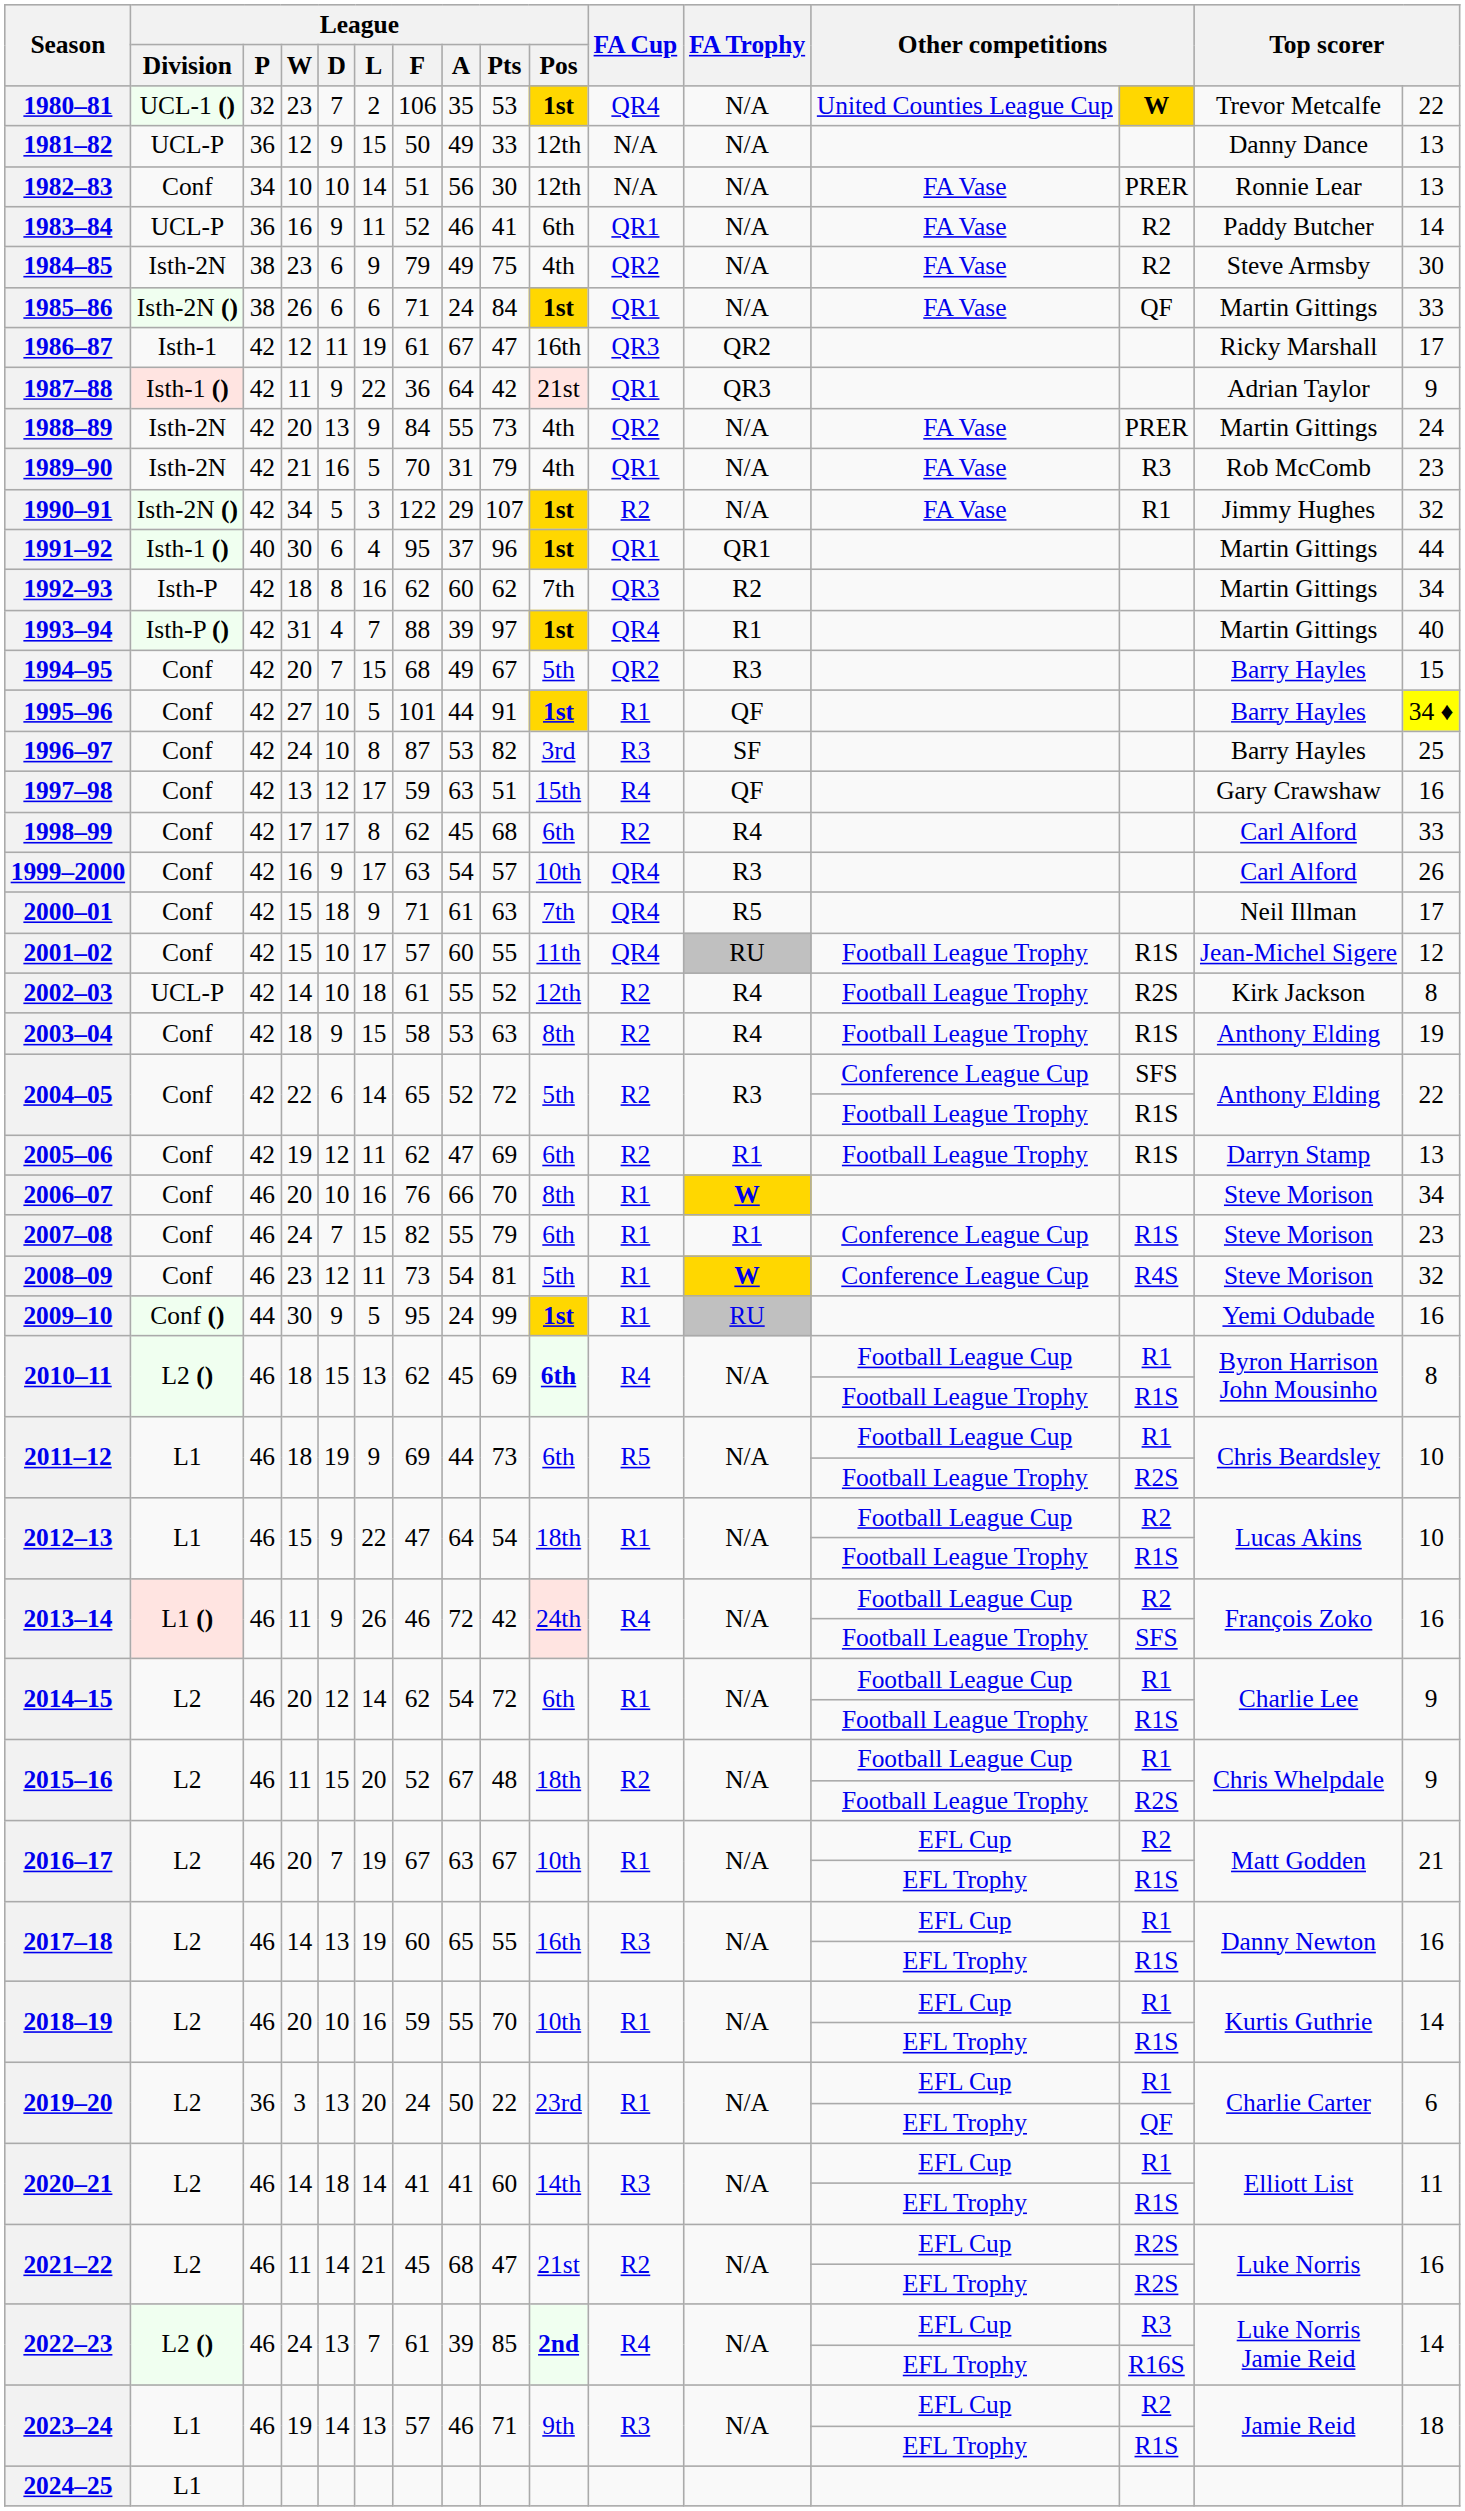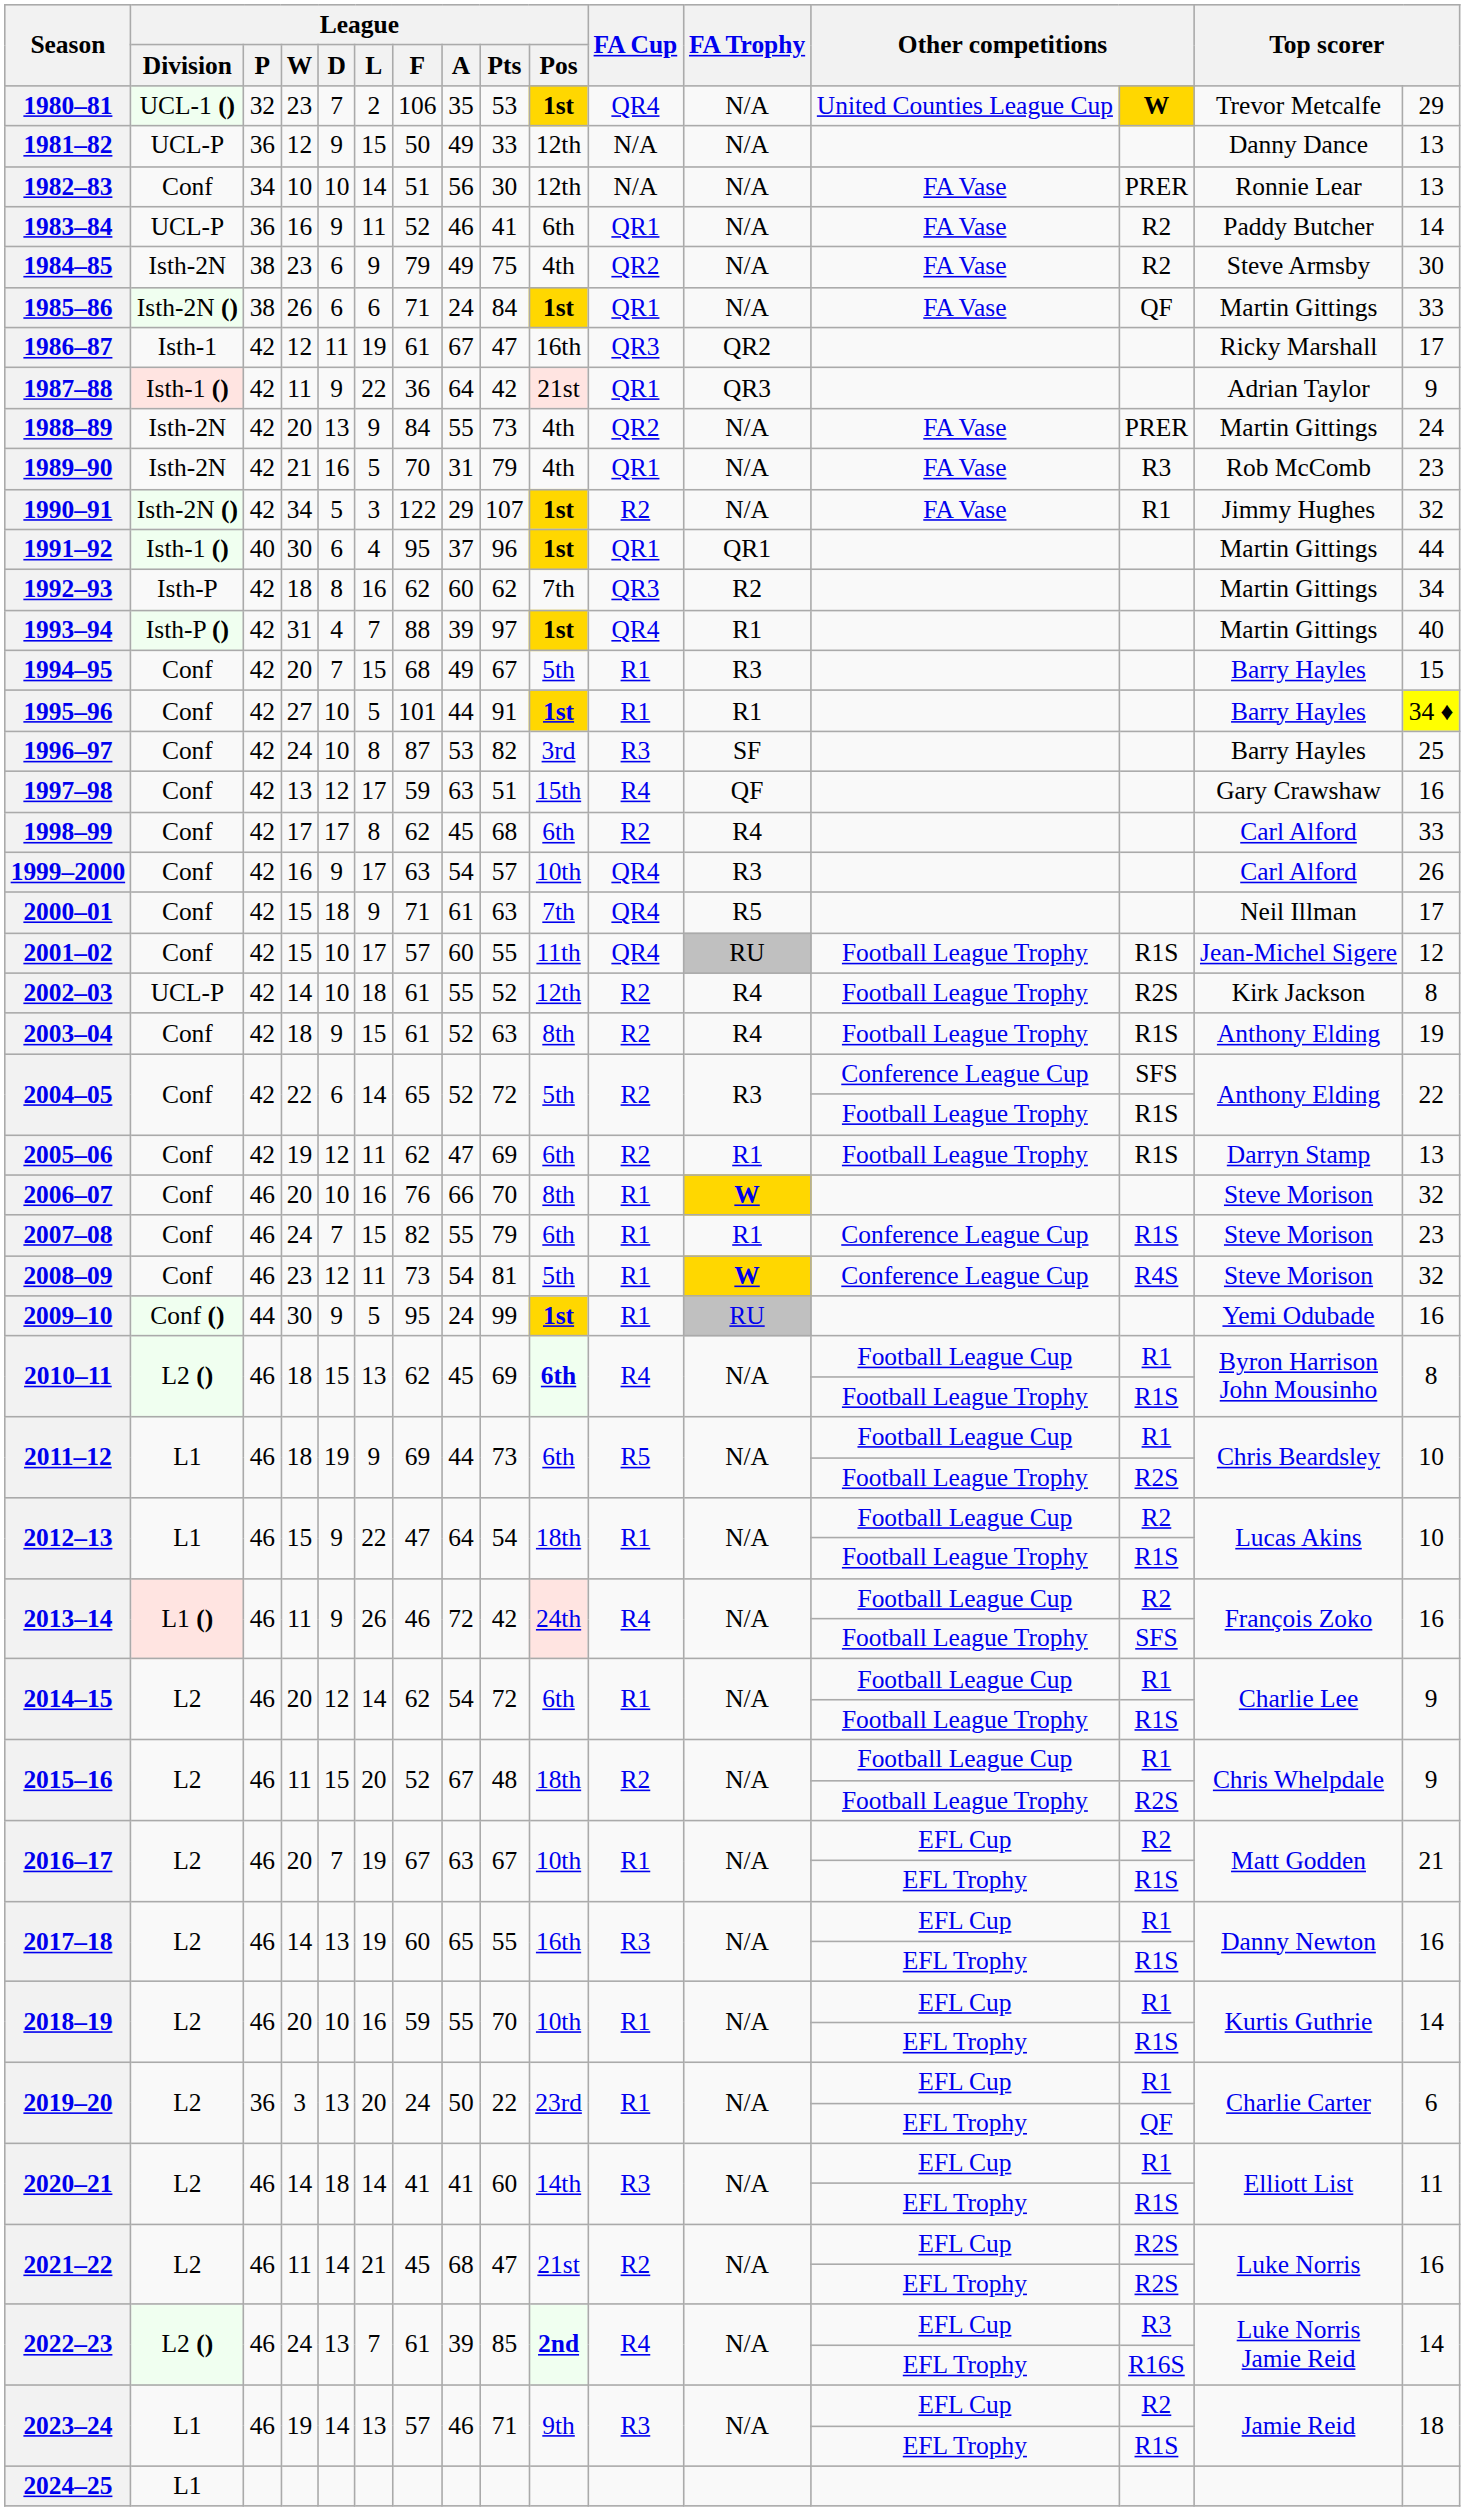1980–81 | column 16: 22 -> 29
1994–95 | FA Cup: QR2 -> R1
1995–96 | FA Trophy: QF -> R1
2003–04 | League / F: 58 -> 61
2003–04 | League / A: 53 -> 52
2006–07 | column 16: 34 -> 32
